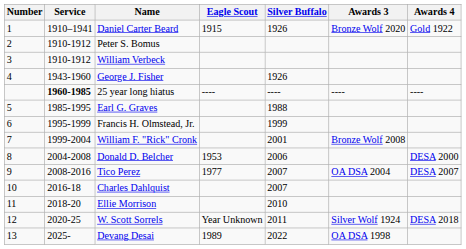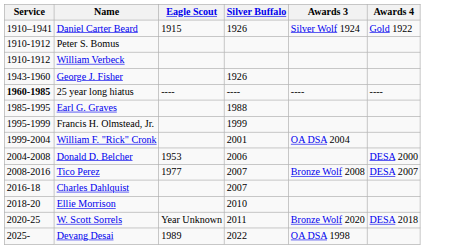- column: Number | 1 | 2 | 3 | 4 | 5 | 6 | 7 | 8 | 9 | 10 | 11 | 12 | 13
Daniel Carter Beard | Awards 3: Bronze Wolf 2020 -> Silver Wolf 1924
William F. "Rick" Cronk | Awards 3: Bronze Wolf 2008 -> OA DSA 2004
Tico Perez | Awards 3: OA DSA 2004 -> Bronze Wolf 2008
W. Scott Sorrels | Awards 3: Silver Wolf 1924 -> Bronze Wolf 2020
